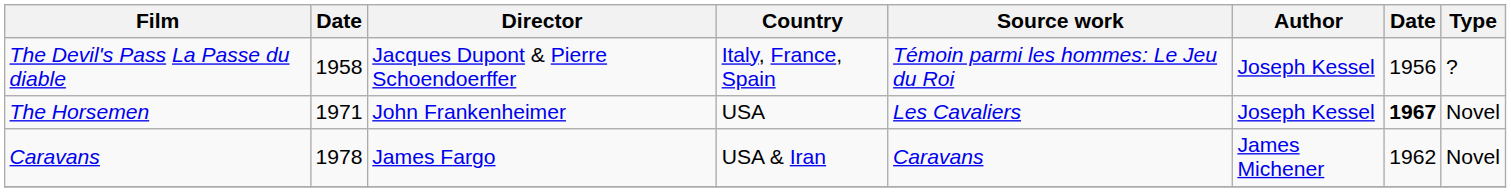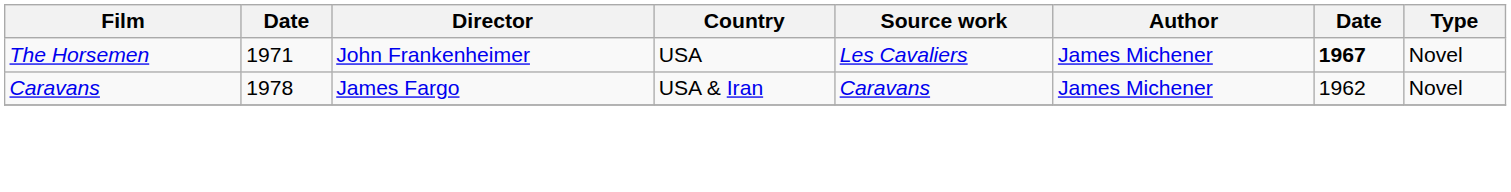- row: The Devil's Pass La Passe du diable | 1958 | Jacques Dupont & Pierre Schoendoerffer | Italy, France, Spain | Témoin parmi les hommes: Le Jeu du Roi | Joseph Kessel | 1956 | ?
The Horsemen | Author: Joseph Kessel -> James Michener
